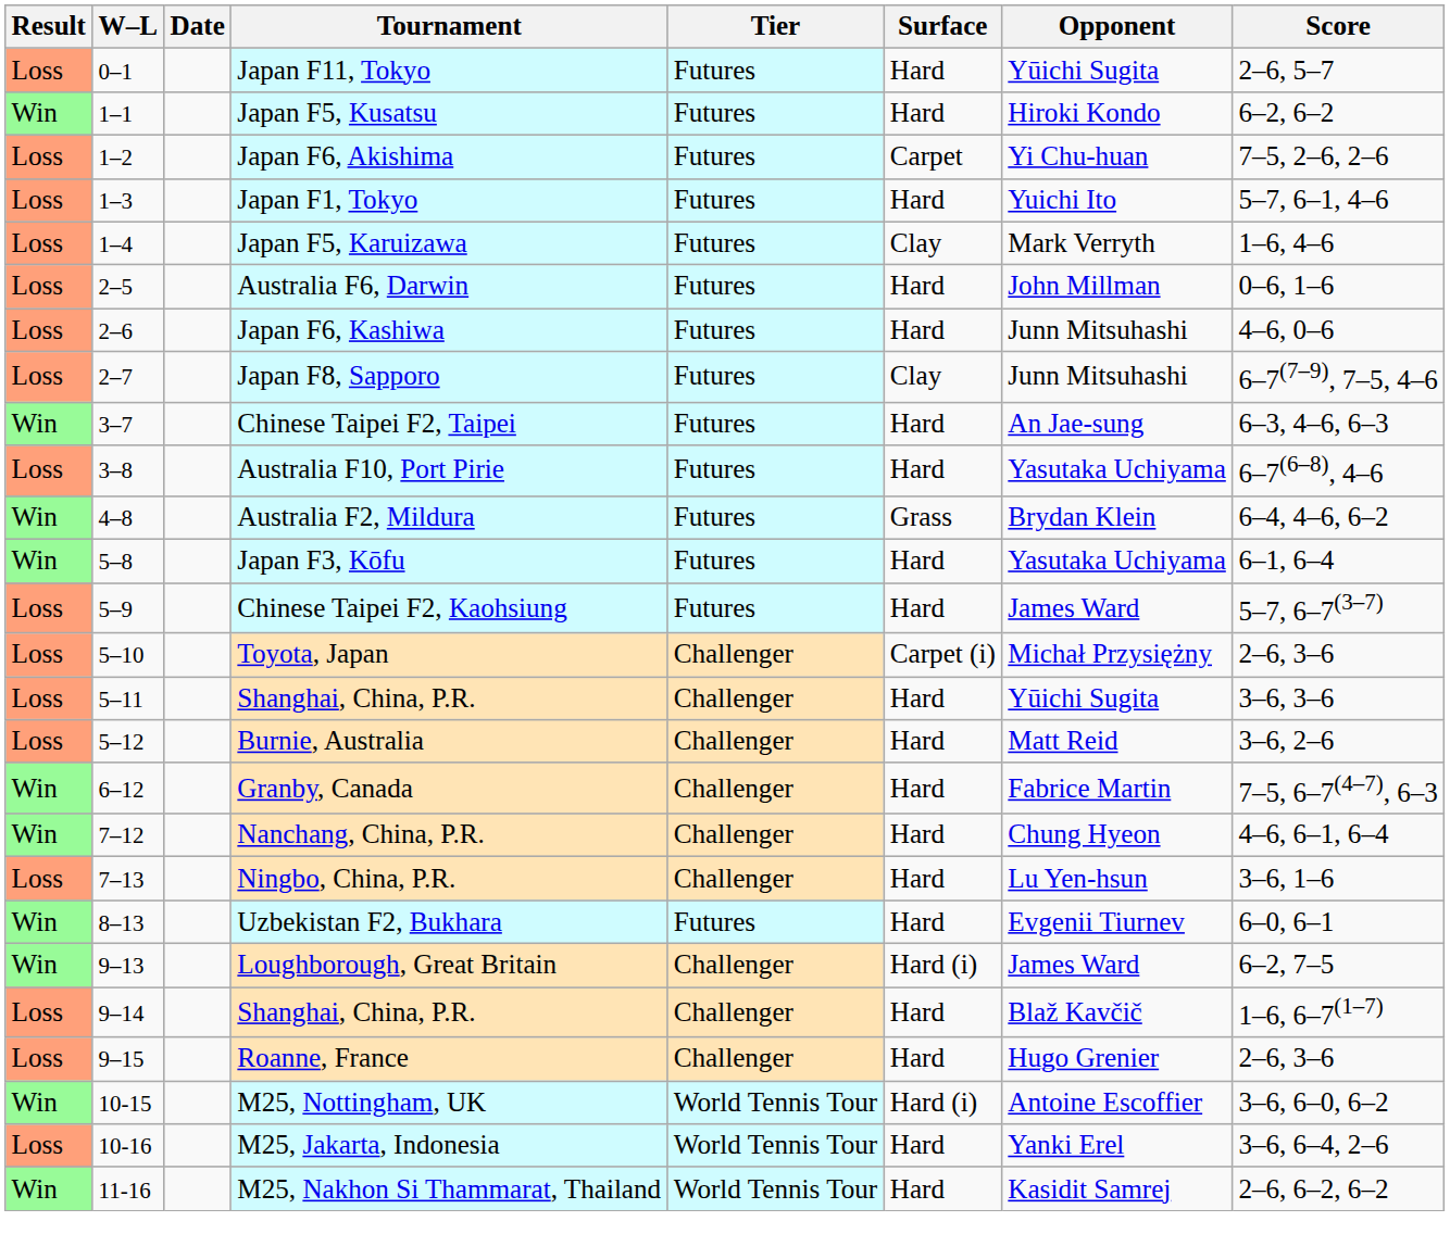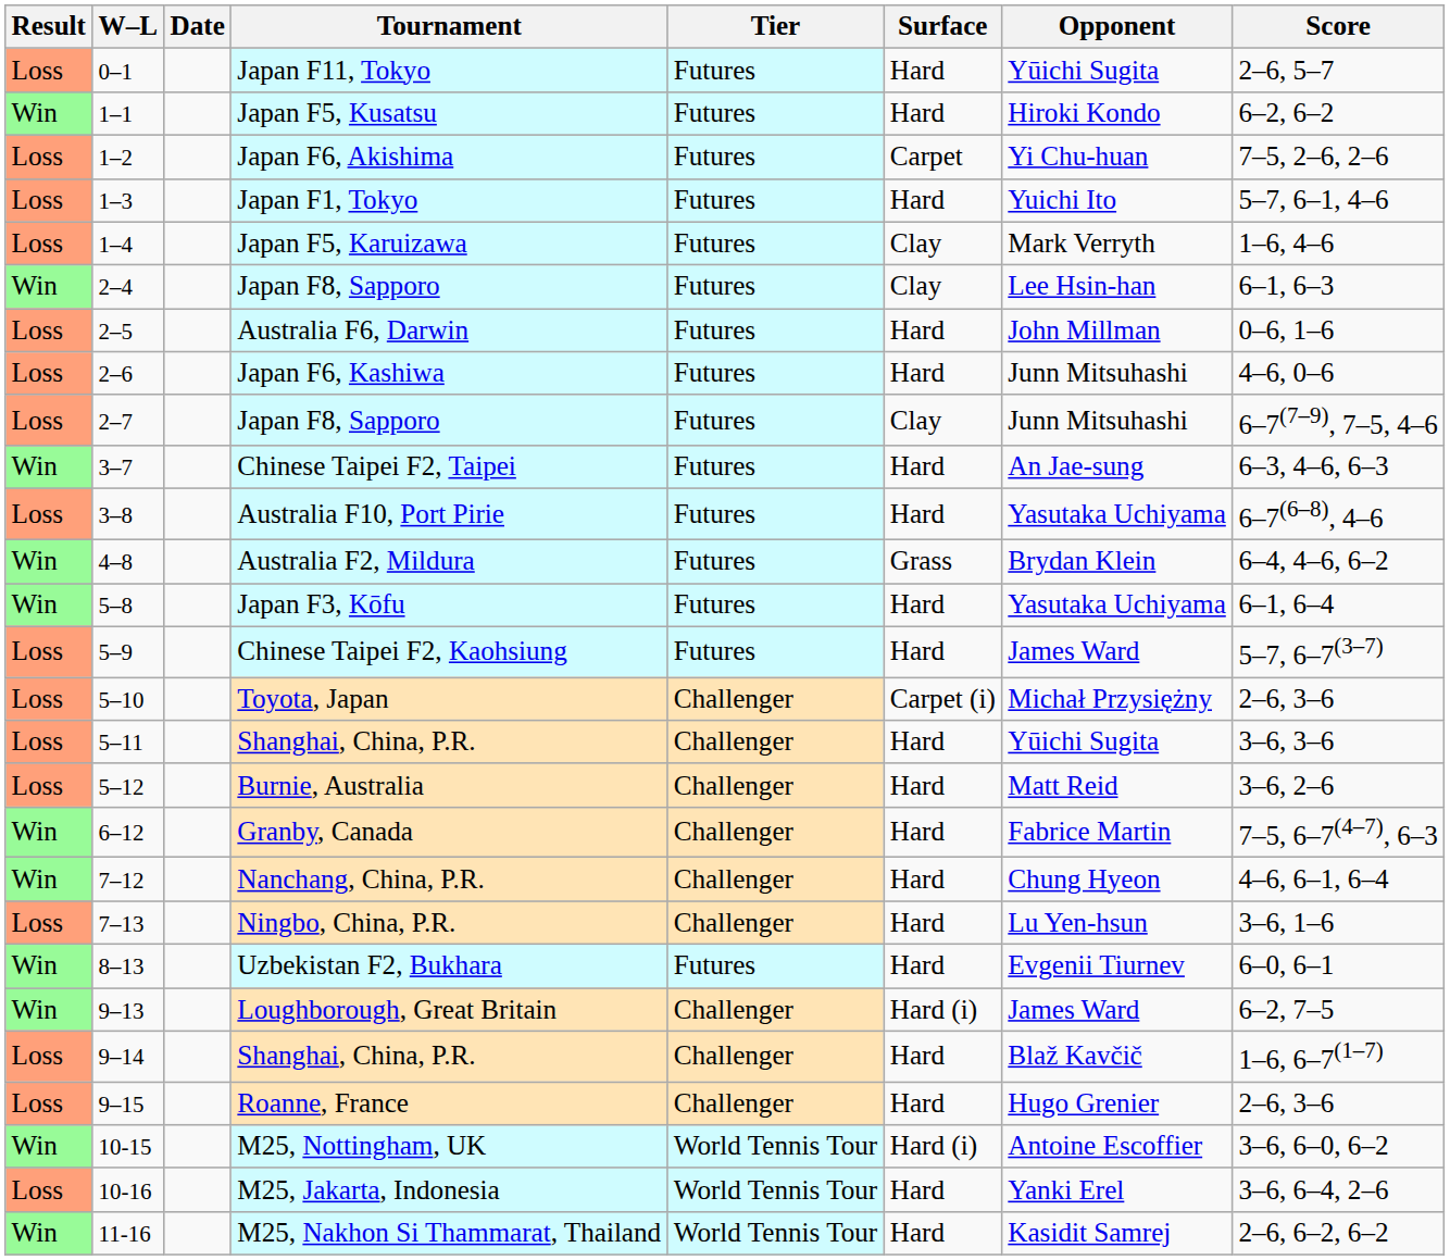+ row: Win | 2–4 | Japan F8, Sapporo | Futures | Clay | Lee Hsin-han | 6–1, 6–3
